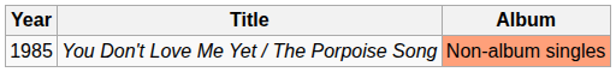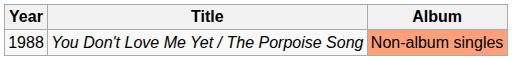You Don't Love Me Yet / The Porpoise Song | Year: 1985 -> 1988
